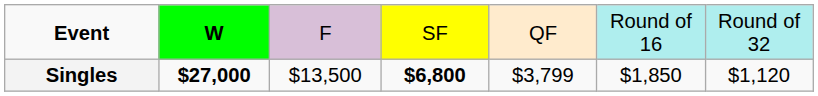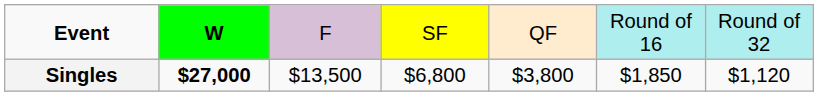Singles | column 4: bold -> normal
Singles | column 5: $3,799 -> $3,800
